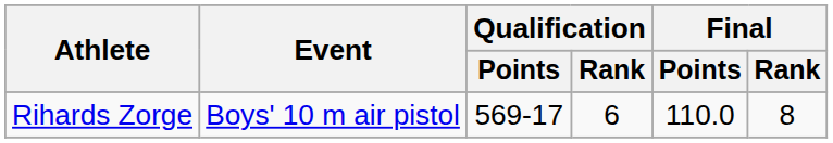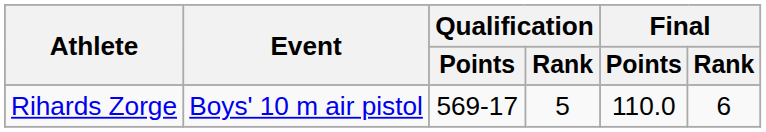Rihards Zorge | Qualification / Rank: 6 -> 5
Rihards Zorge | Final / Rank: 8 -> 6
